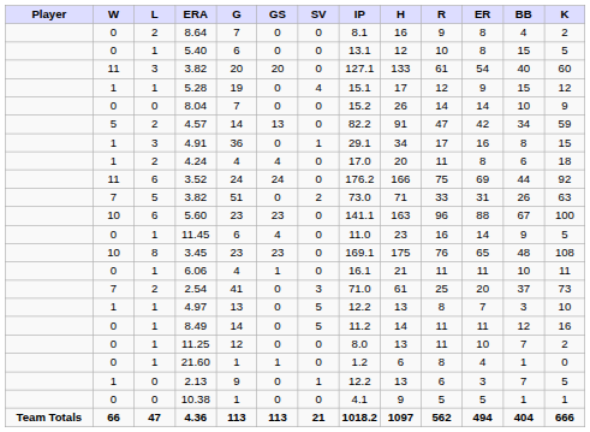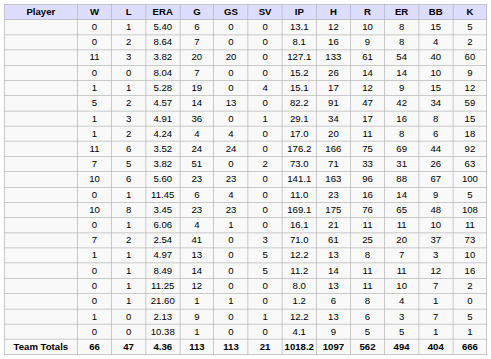rows swapped: 5.40 <-> 8.64
rows swapped: 8.04 <-> 5.28
